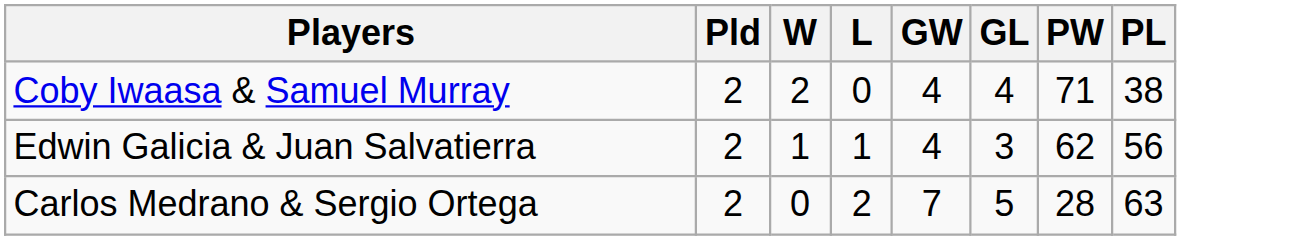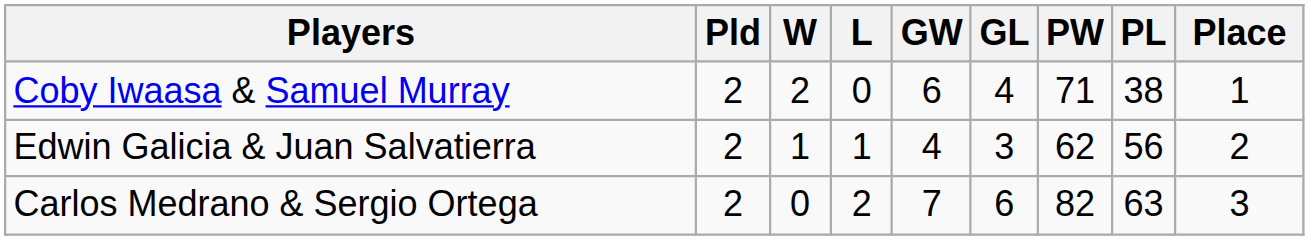+ column: Place | 1 | 2 | 3
Coby Iwaasa & Samuel Murray | GW: 4 -> 6
Carlos Medrano & Sergio Ortega | GL: 5 -> 6
Carlos Medrano & Sergio Ortega | PW: 28 -> 82
